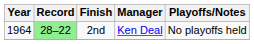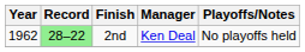2nd | Year: 1964 -> 1962
